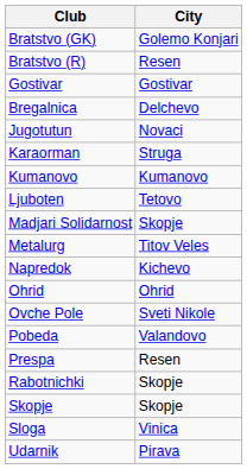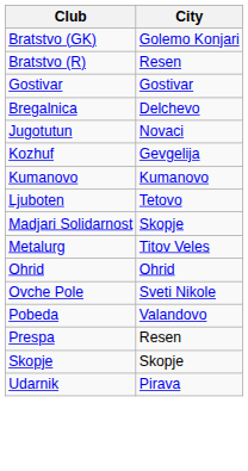- row: Karaorman | Struga
+ row: Kozhuf | Gevgelija
- row: Napredok | Kichevo
- row: Rabotnichki | Skopje
- row: Sloga | Vinica
